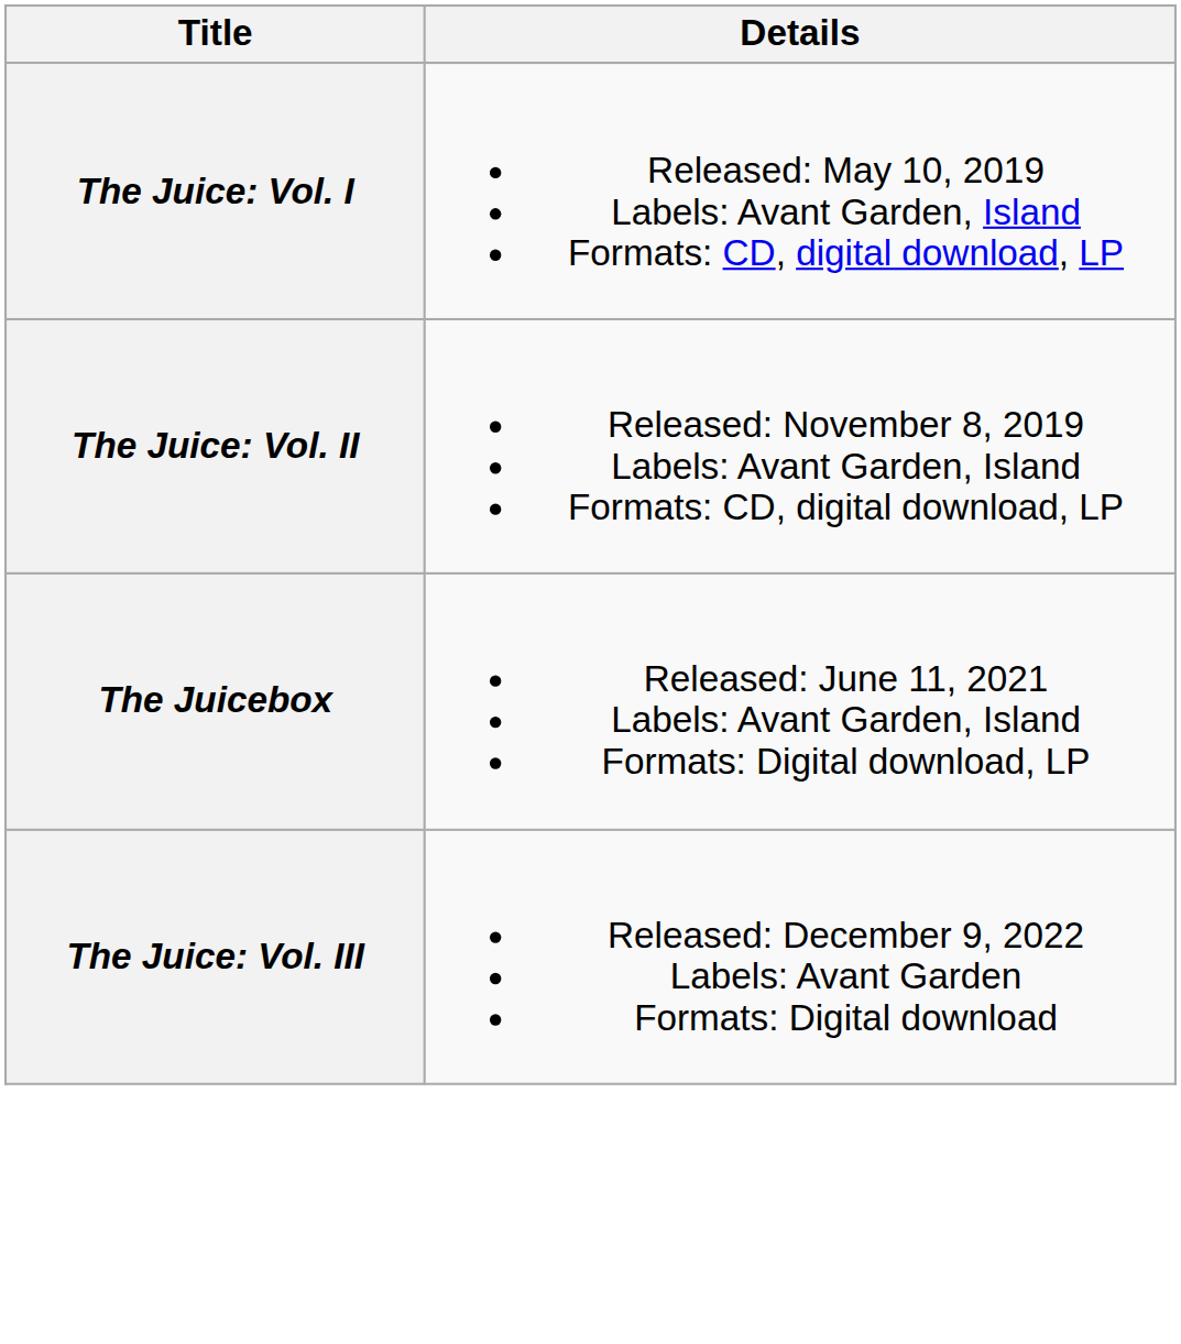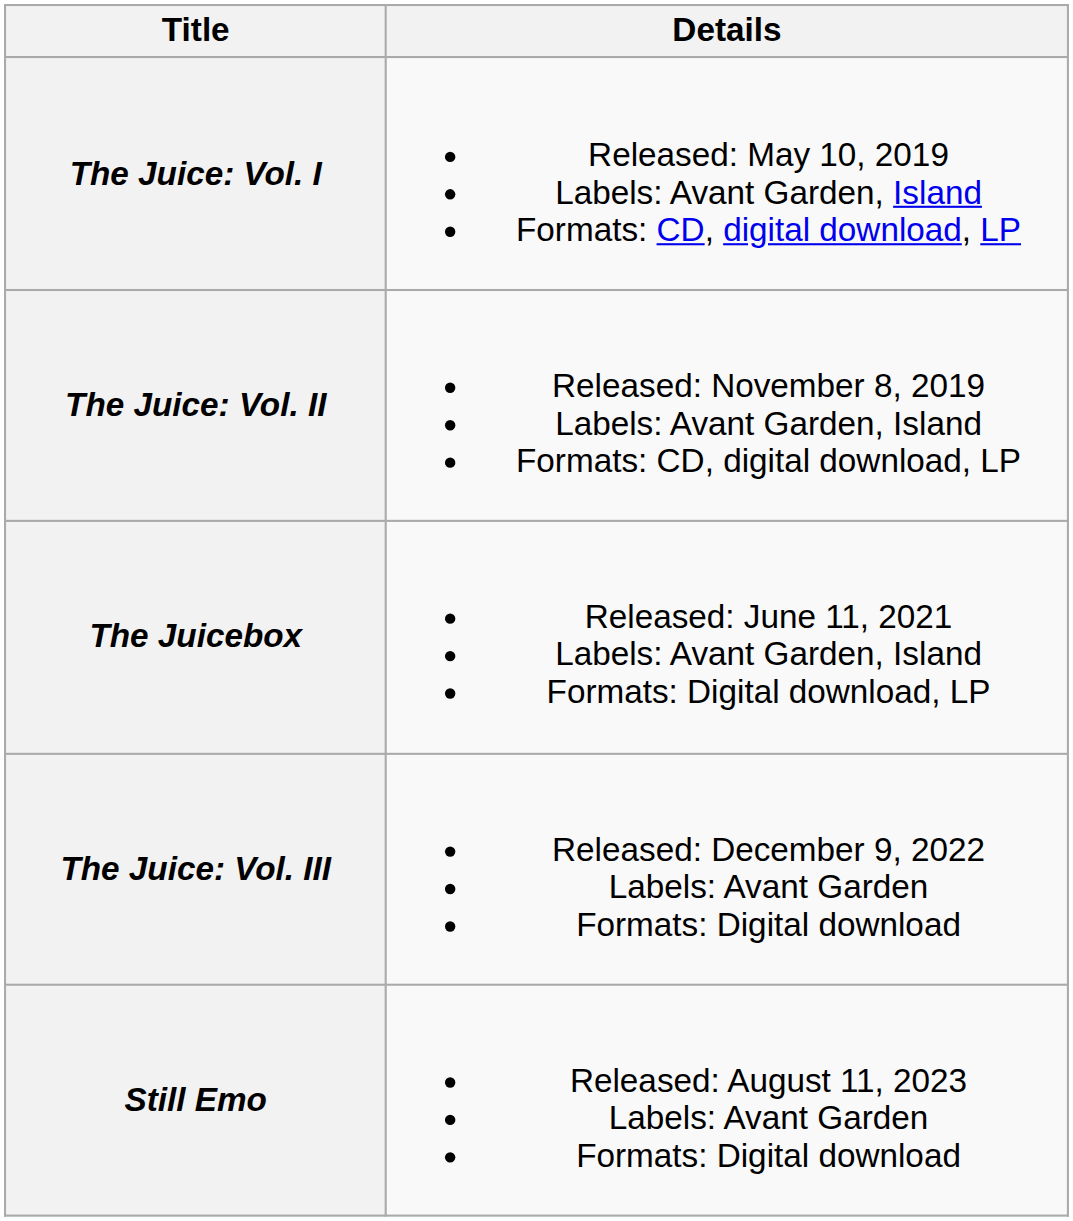+ row: Still Emo | Released: August 11, 2023 Labels: Avant Garden Formats: Digital download
